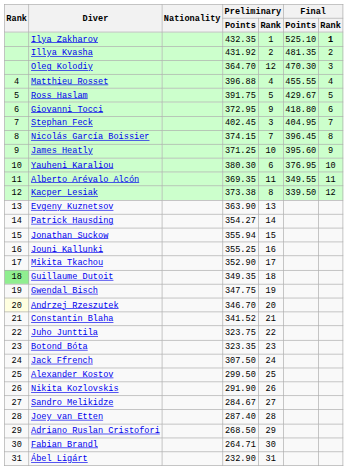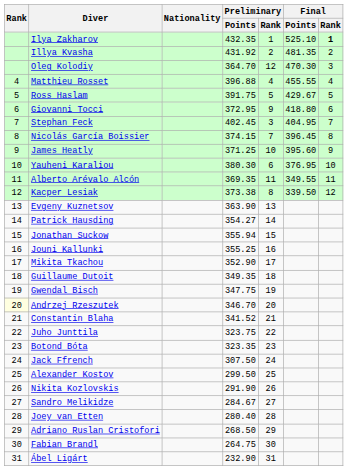Guillaume Dutoit | Rank: lightgreen background -> no background
Joey van Etten | Preliminary / Points: 287.40 -> 280.40
Fabian Brandl | Preliminary / Points: 264.71 -> 264.75
